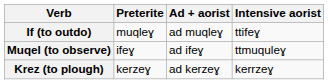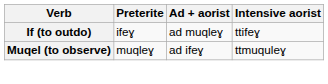If (to outdo) | Preterite: muqleɣ -> ifeɣ
Muqel (to observe) | Preterite: ifeɣ -> muqleɣ
- row: Krez (to plough) | kerzeɣ | ad kerzeɣ | kerrzeɣ
